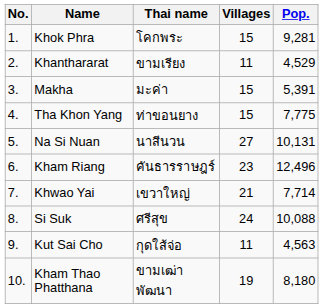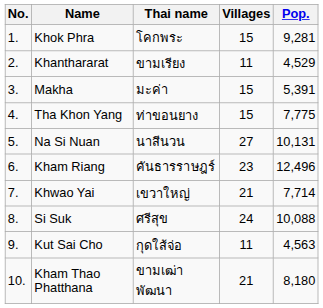Kham Thao Phatthana | Villages: 19 -> 21
